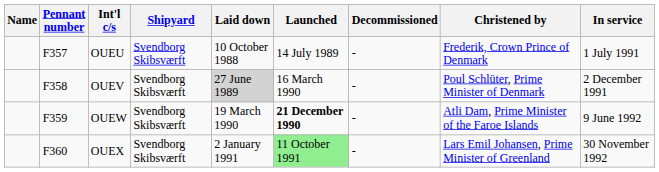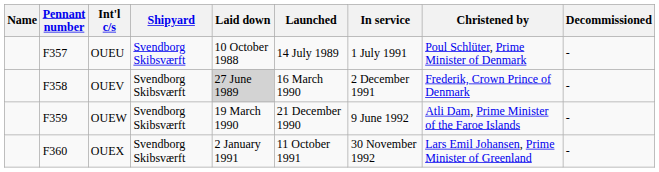columns swapped: In service <-> Decommissioned
OUEU | Christened by: Frederik, Crown Prince of Denmark -> Poul Schlüter, Prime Minister of Denmark
OUEV | Christened by: Poul Schlüter, Prime Minister of Denmark -> Frederik, Crown Prince of Denmark
OUEW | Launched: bold -> normal
OUEX | Launched: lightgreen background -> no background
